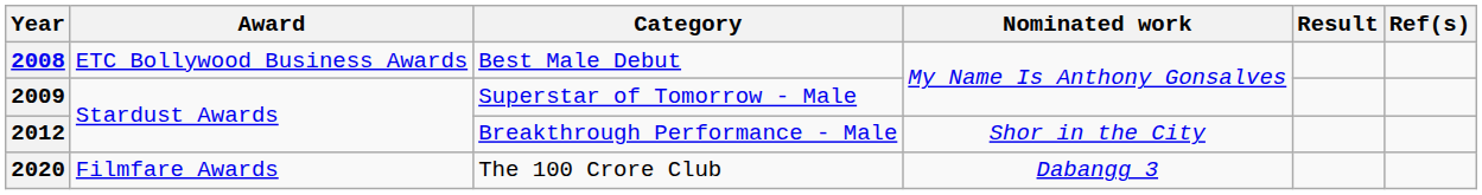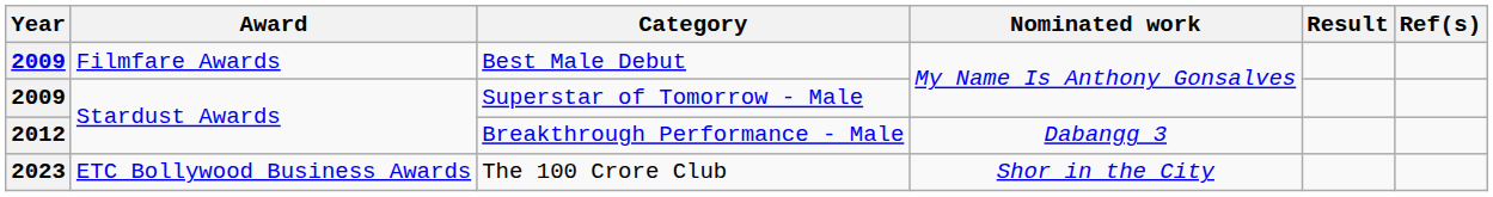Best Male Debut | Year: 2008 -> 2009
Best Male Debut | Award: ETC Bollywood Business Awards -> Filmfare Awards
Breakthrough Performance - Male | Nominated work: Shor in the City -> Dabangg 3
The 100 Crore Club | Year: 2020 -> 2023
The 100 Crore Club | Award: Filmfare Awards -> ETC Bollywood Business Awards
The 100 Crore Club | Nominated work: Dabangg 3 -> Shor in the City
